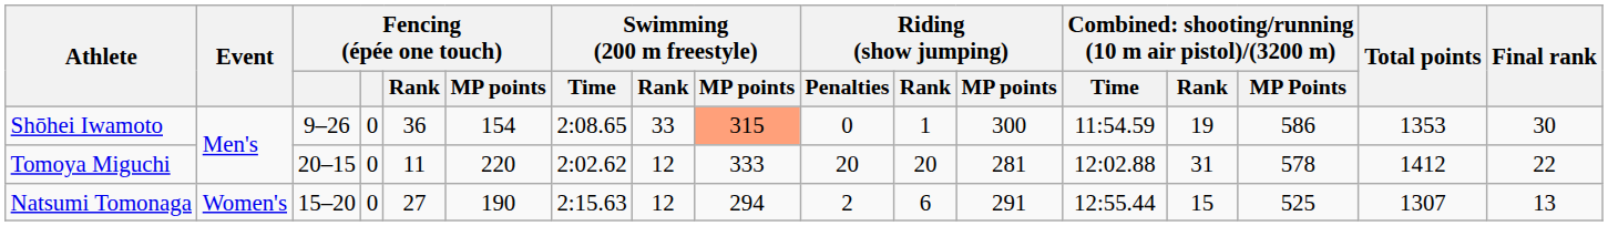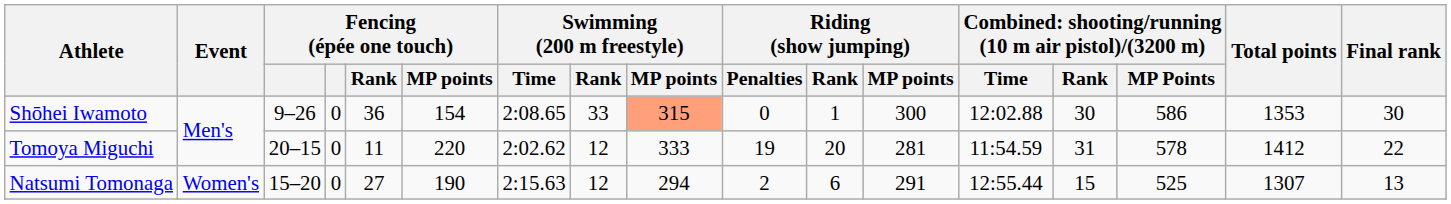Shōhei Iwamoto | column 13: 11:54.59 -> 12:02.88
Shōhei Iwamoto | column 14: 19 -> 30
Tomoya Miguchi | Riding (show jumping) / Penalties: 20 -> 19
Tomoya Miguchi | column 13: 12:02.88 -> 11:54.59
